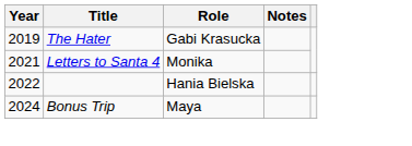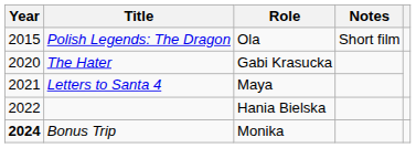+ row: 2015 | Polish Legends: The Dragon | Ola | Short film
The Hater | Year: 2019 -> 2020
Letters to Santa 4 | Role: Monika -> Maya
Bonus Trip | Year: normal -> bold
Bonus Trip | Role: Maya -> Monika
